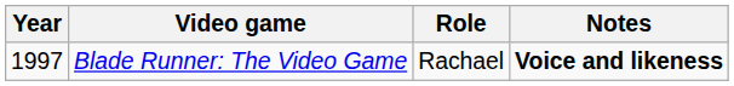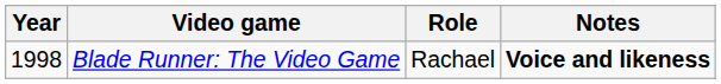Blade Runner: The Video Game | Year: 1997 -> 1998
